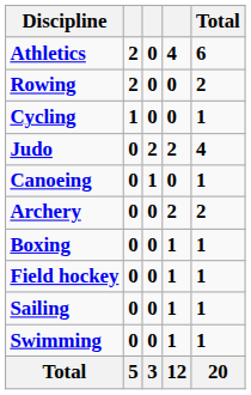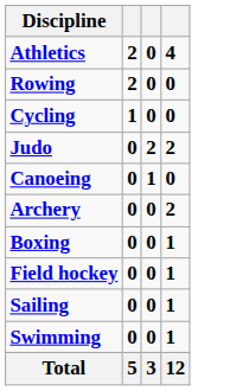- column: Total | 6 | 2 | 1 | 4 | 1 | 2 | 1 | 1 | 1 | 1 | 20
